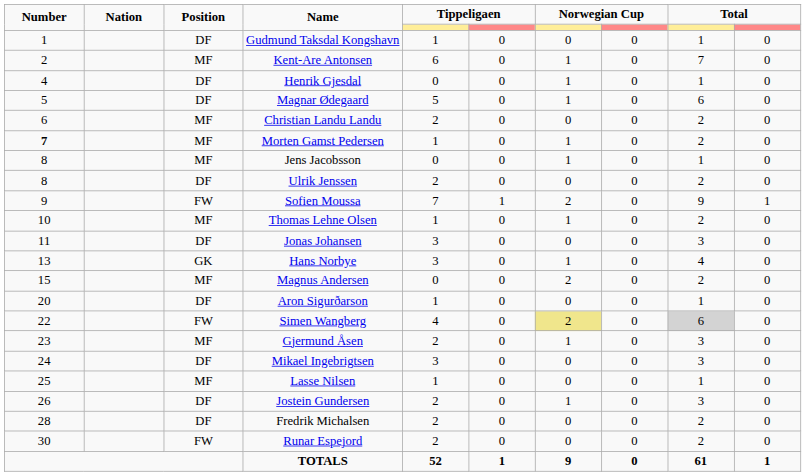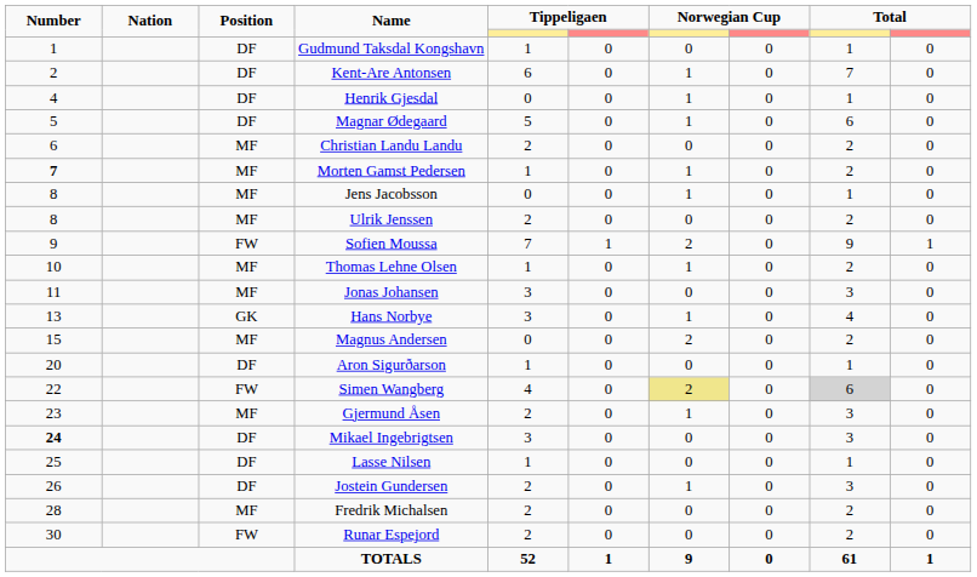Kent-Are Antonsen | Position: MF -> DF
Ulrik Jenssen | Position: DF -> MF
Jonas Johansen | Position: DF -> MF
Mikael Ingebrigtsen | Number: normal -> bold
Lasse Nilsen | Position: MF -> DF
Fredrik Michalsen | Position: DF -> MF
